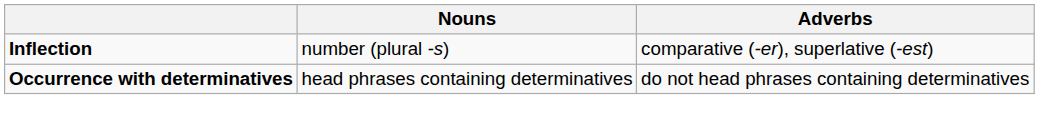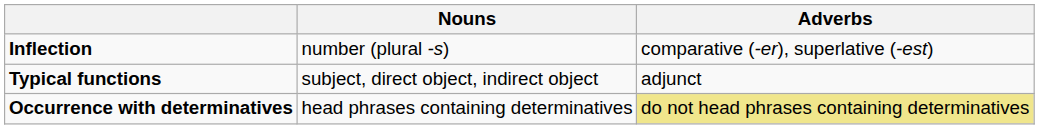+ row: Typical functions | subject, direct object, indirect object | adjunct
Occurrence with determinatives | Adverbs: no background -> khaki background
